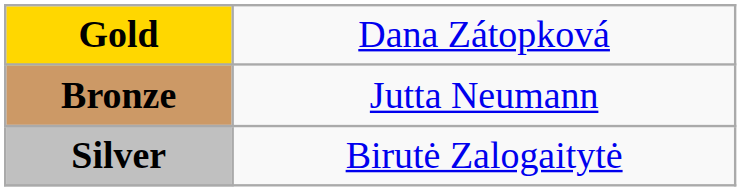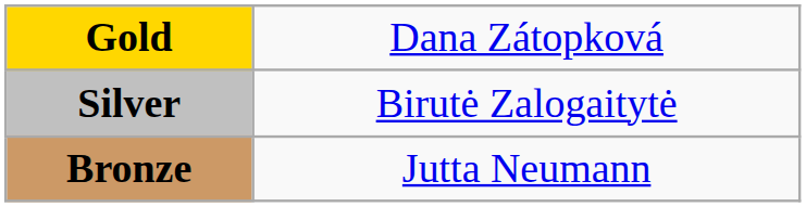rows swapped: Silver <-> Bronze
